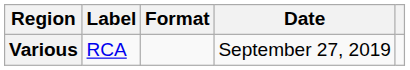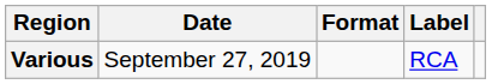columns swapped: Date <-> Label
